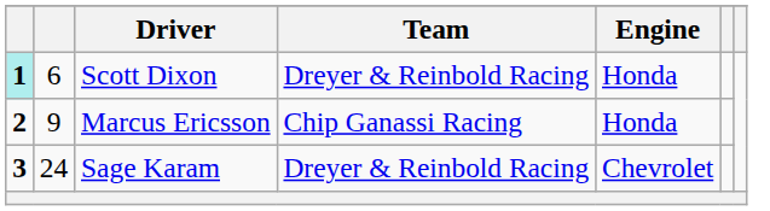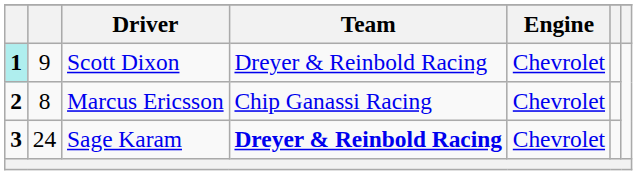Scott Dixon | column 2: 6 -> 9
Scott Dixon | Engine: Honda -> Chevrolet
Marcus Ericsson | column 2: 9 -> 8
Marcus Ericsson | Engine: Honda -> Chevrolet
Sage Karam | Team: normal -> bold
